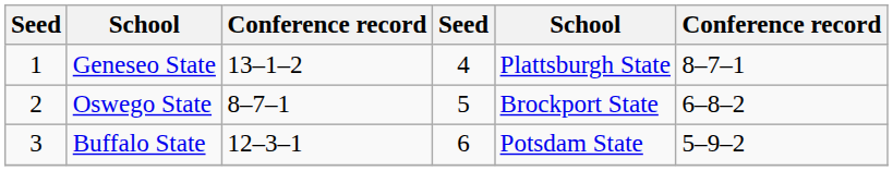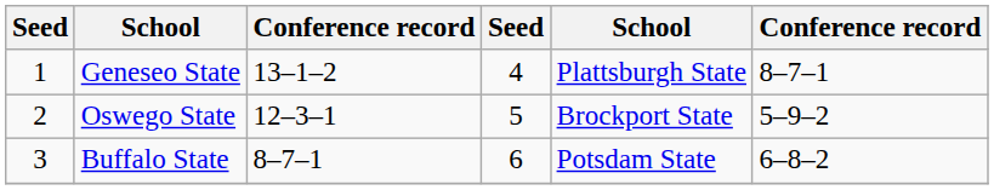Oswego State | column 3: 8–7–1 -> 12–3–1
Oswego State | column 6: 6–8–2 -> 5–9–2
Buffalo State | column 3: 12–3–1 -> 8–7–1
Buffalo State | column 6: 5–9–2 -> 6–8–2
